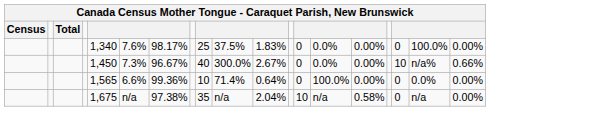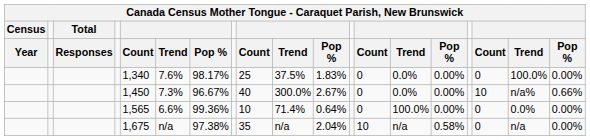+ row: Year | Responses | Count | Trend | Pop % | Count | Trend | Pop % | Count | Trend | Pop % | Count | Trend | Pop %
